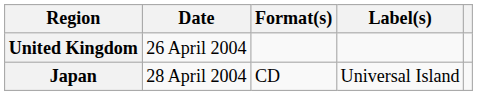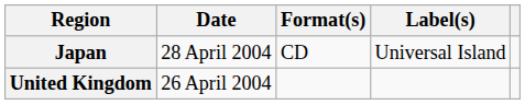rows swapped: United Kingdom <-> Japan
